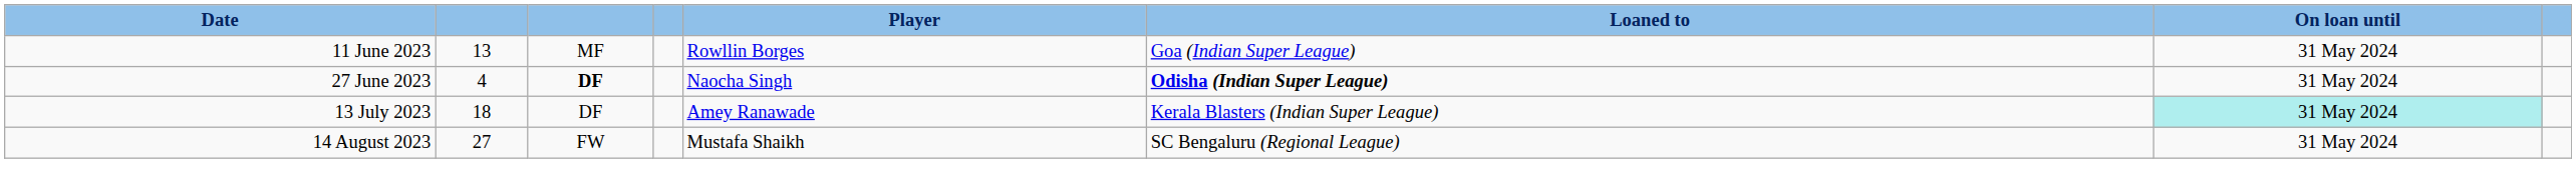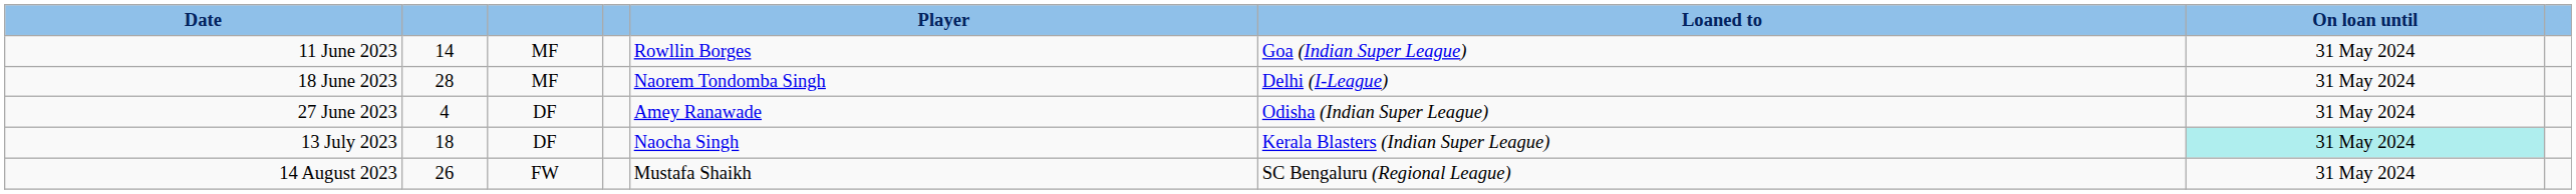11 June 2023 | column 2: 13 -> 14
+ row: 18 June 2023 | 28 | MF | Naorem Tondomba Singh | Delhi (I-League) | 31 May 2024
27 June 2023 | column 3: bold -> normal
27 June 2023 | Player: Naocha Singh -> Amey Ranawade
27 June 2023 | Loaned to: bold -> normal
13 July 2023 | Player: Amey Ranawade -> Naocha Singh
14 August 2023 | column 2: 27 -> 26
